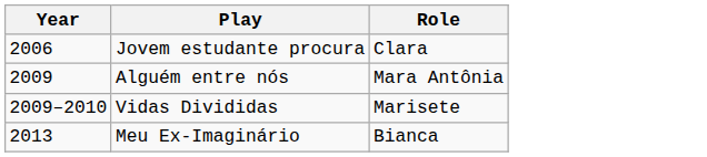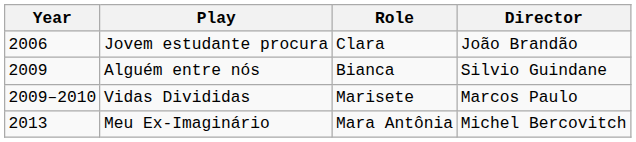+ column: Director | João Brandão | Silvio Guindane | Marcos Paulo | Michel Bercovitch
Alguém entre nós | Role: Mara Antônia -> Bianca
Meu Ex-Imaginário | Role: Bianca -> Mara Antônia
